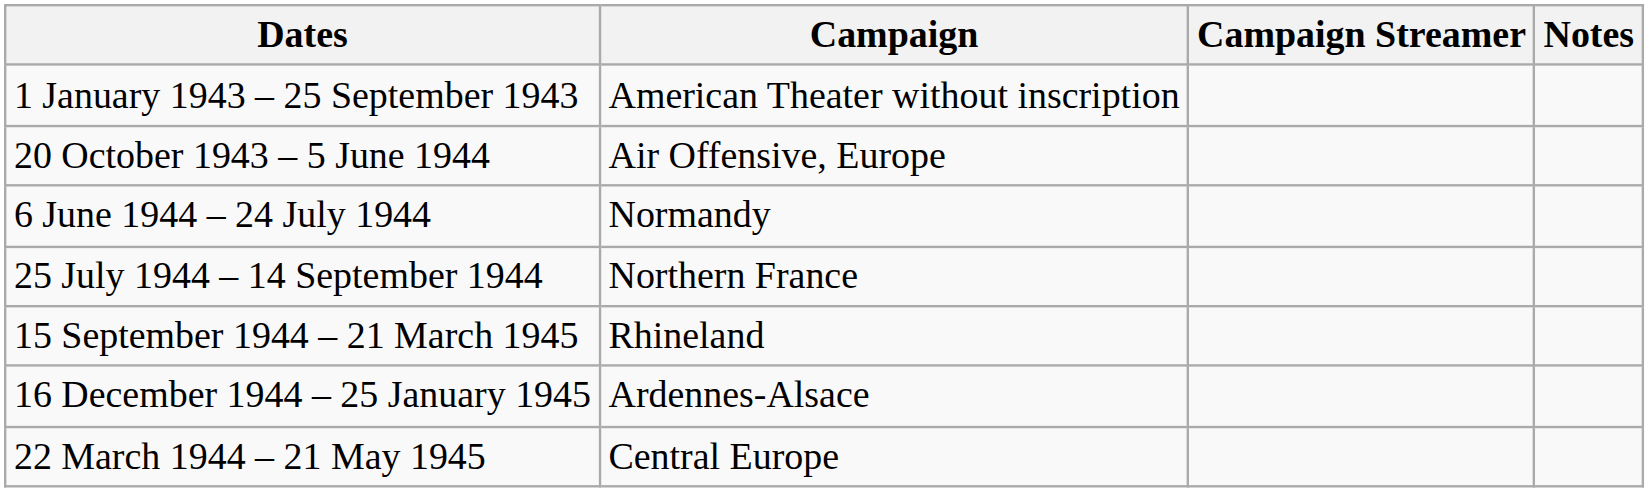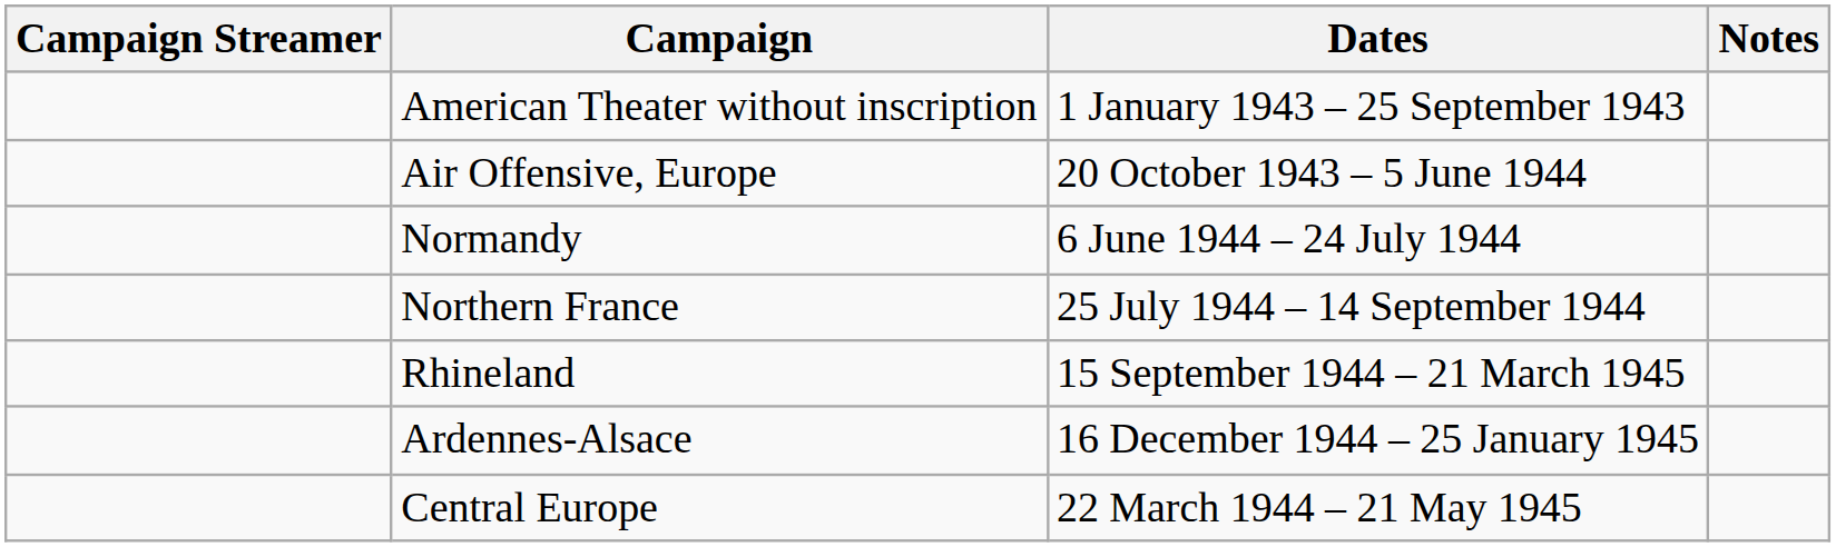columns swapped: Campaign Streamer <-> Dates
